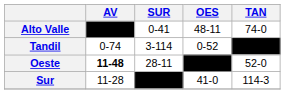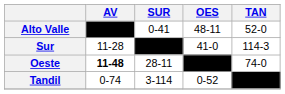Alto Valle | TAN: 74-0 -> 52-0
rows swapped: Sur <-> Tandil
Oeste | TAN: 52-0 -> 74-0
